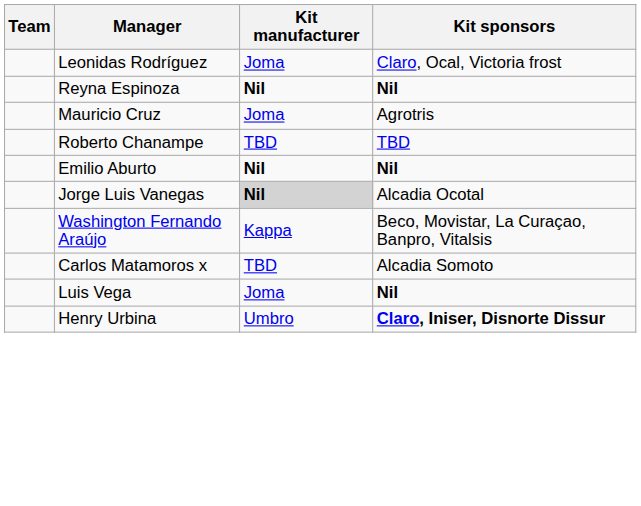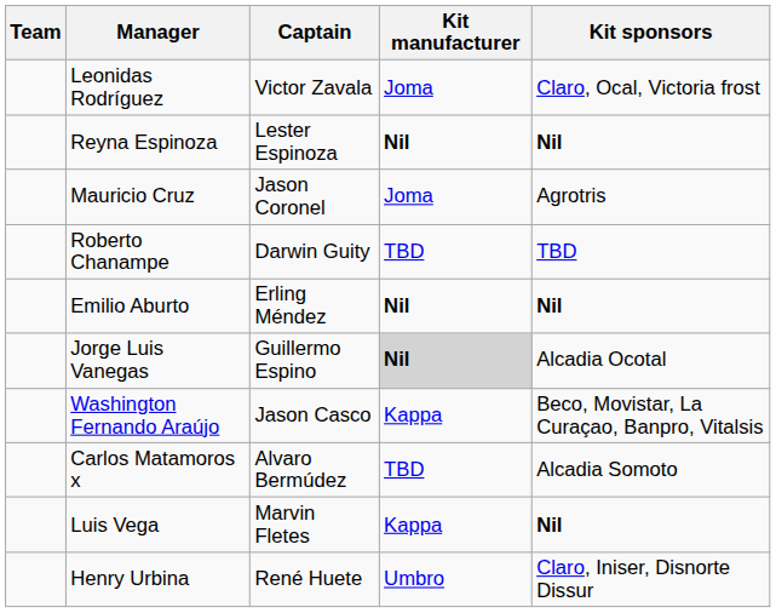+ column: Captain | Victor Zavala | Lester Espinoza | Jason Coronel | Darwin Guity | Erling Méndez | Guillermo Espino | Jason Casco | Alvaro Bermúdez | Marvin Fletes | René Huete
Luis Vega | Kit manufacturer: Joma -> Kappa
Henry Urbina | Kit sponsors: bold -> normal
